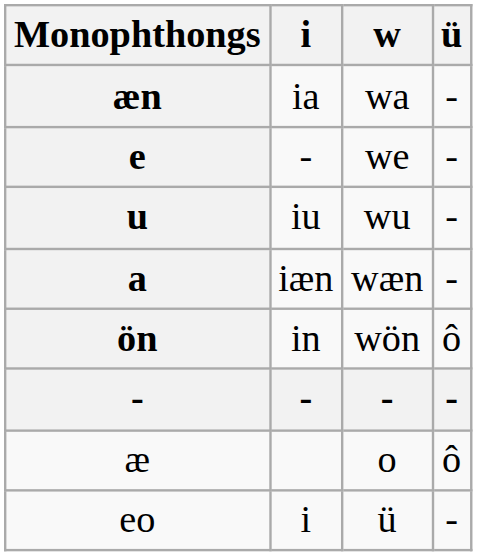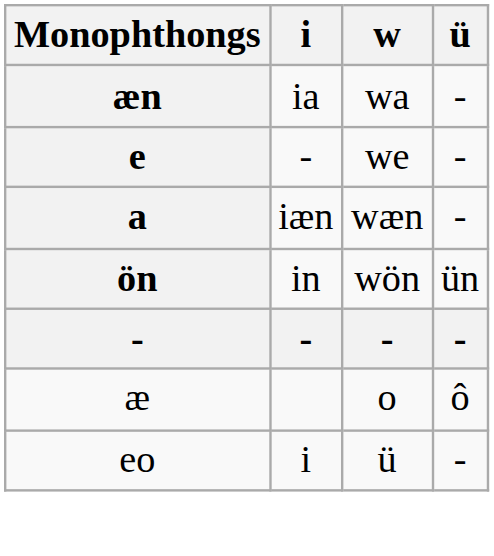- row: u | iu | wu | -
in | ü: ô -> ün
